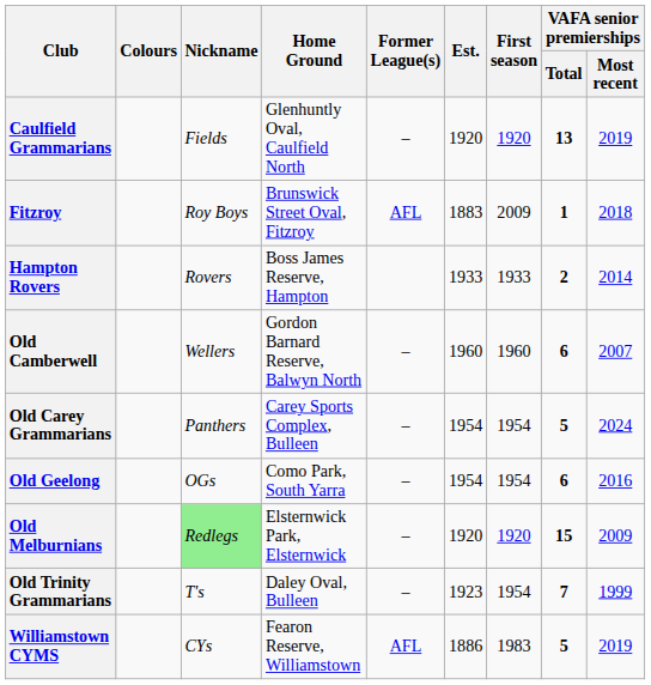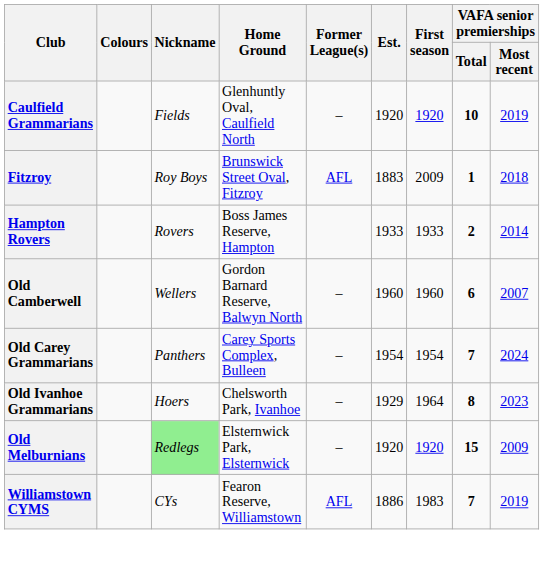Caulfield Grammarians | VAFA senior premierships / Total: 13 -> 10
Old Carey Grammarians | VAFA senior premierships / Total: 5 -> 7
- row: Old Geelong | OGs | Como Park, South Yarra | – | 1954 | 1954 | 6 | 2016
+ row: Old Ivanhoe Grammarians | Hoers | Chelsworth Park, Ivanhoe | – | 1929 | 1964 | 8 | 2023
- row: Old Trinity Grammarians | T's | Daley Oval, Bulleen | – | 1923 | 1954 | 7 | 1999
Williamstown CYMS | VAFA senior premierships / Total: 5 -> 7
